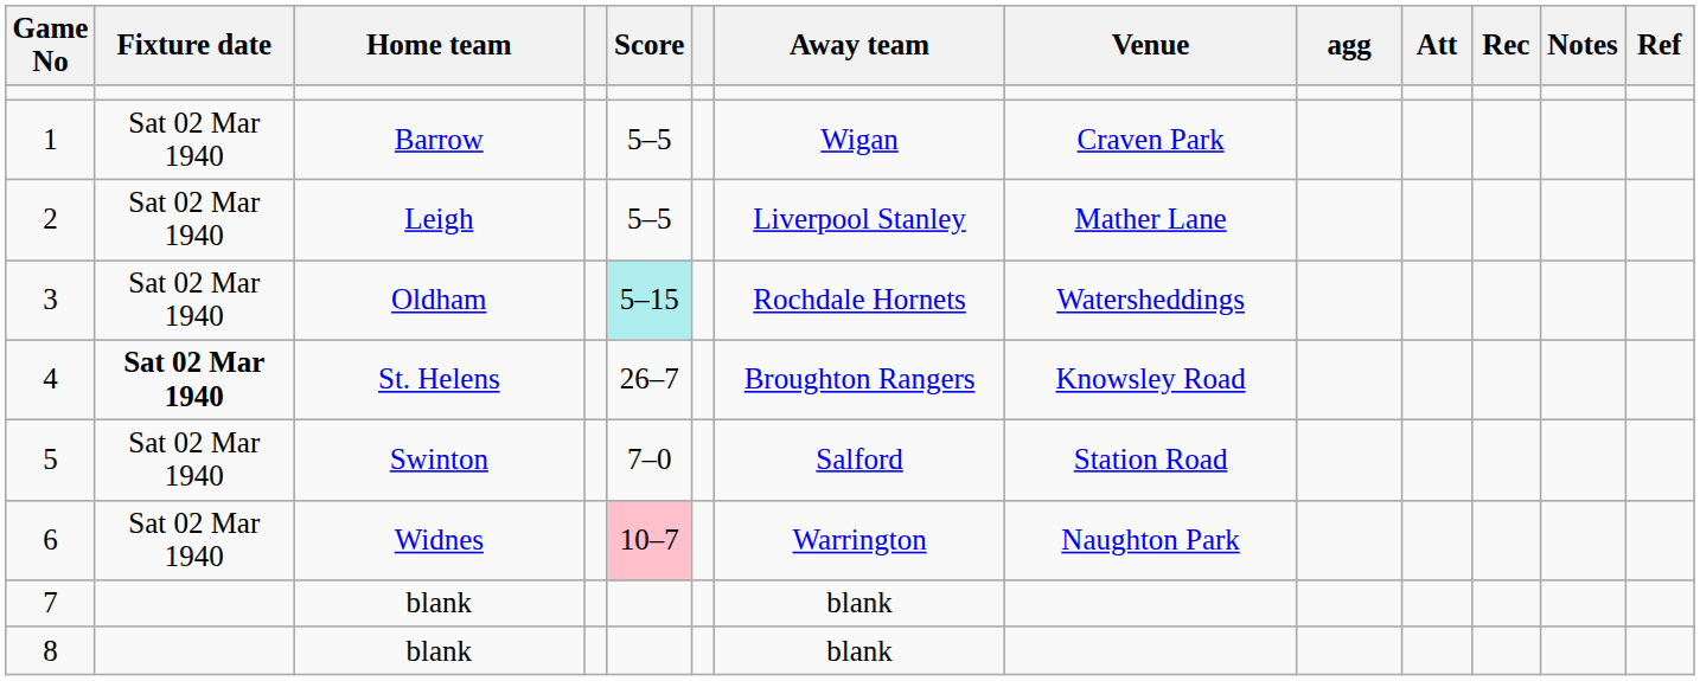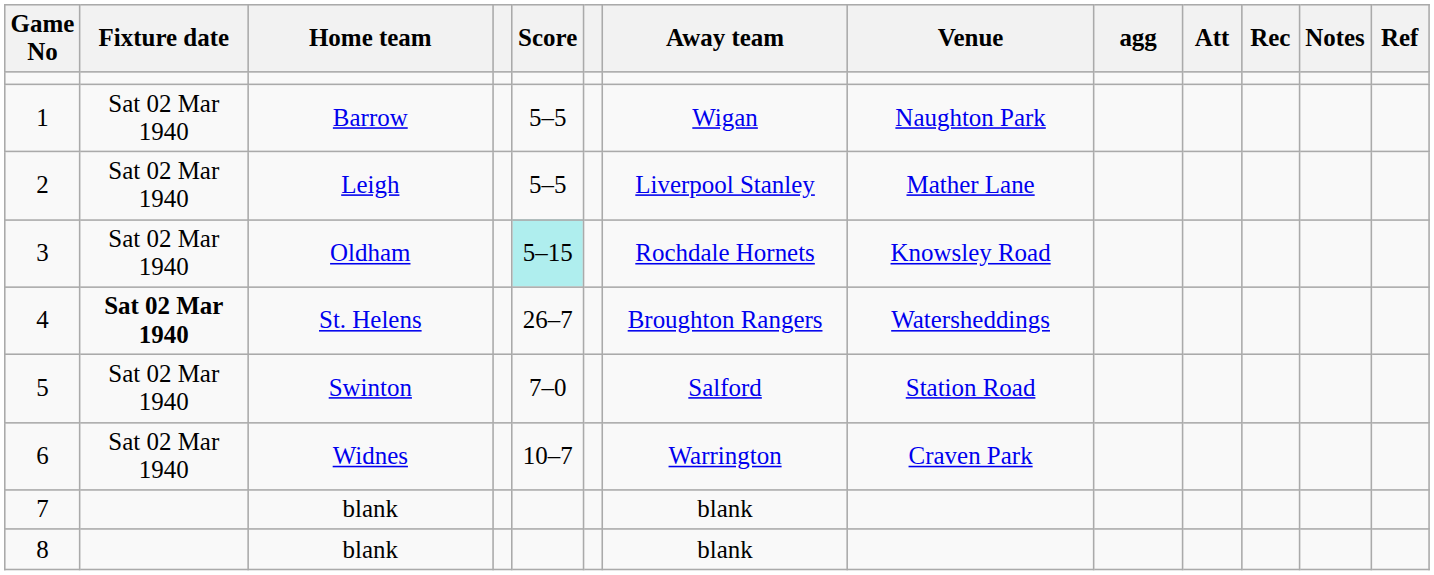1 | Venue: Craven Park -> Naughton Park
3 | Venue: Watersheddings -> Knowsley Road
4 | Venue: Knowsley Road -> Watersheddings
6 | Score: pink background -> no background
6 | Venue: Naughton Park -> Craven Park
